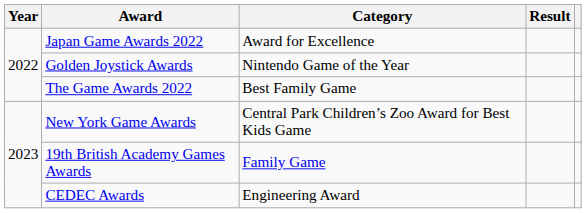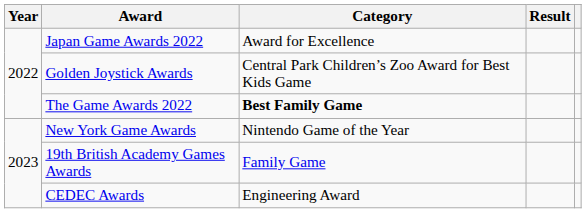Golden Joystick Awards | Category: Nintendo Game of the Year -> Central Park Children’s Zoo Award for Best Kids Game
The Game Awards 2022 | Category: normal -> bold
New York Game Awards | Category: Central Park Children’s Zoo Award for Best Kids Game -> Nintendo Game of the Year
